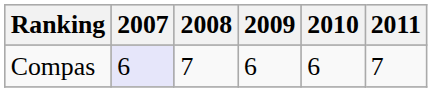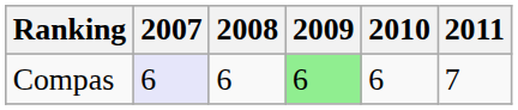Compas | 2008: 7 -> 6
Compas | 2009: no background -> lightgreen background
